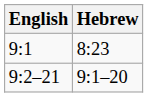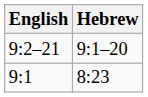rows swapped: 9:1 <-> 9:2–21
